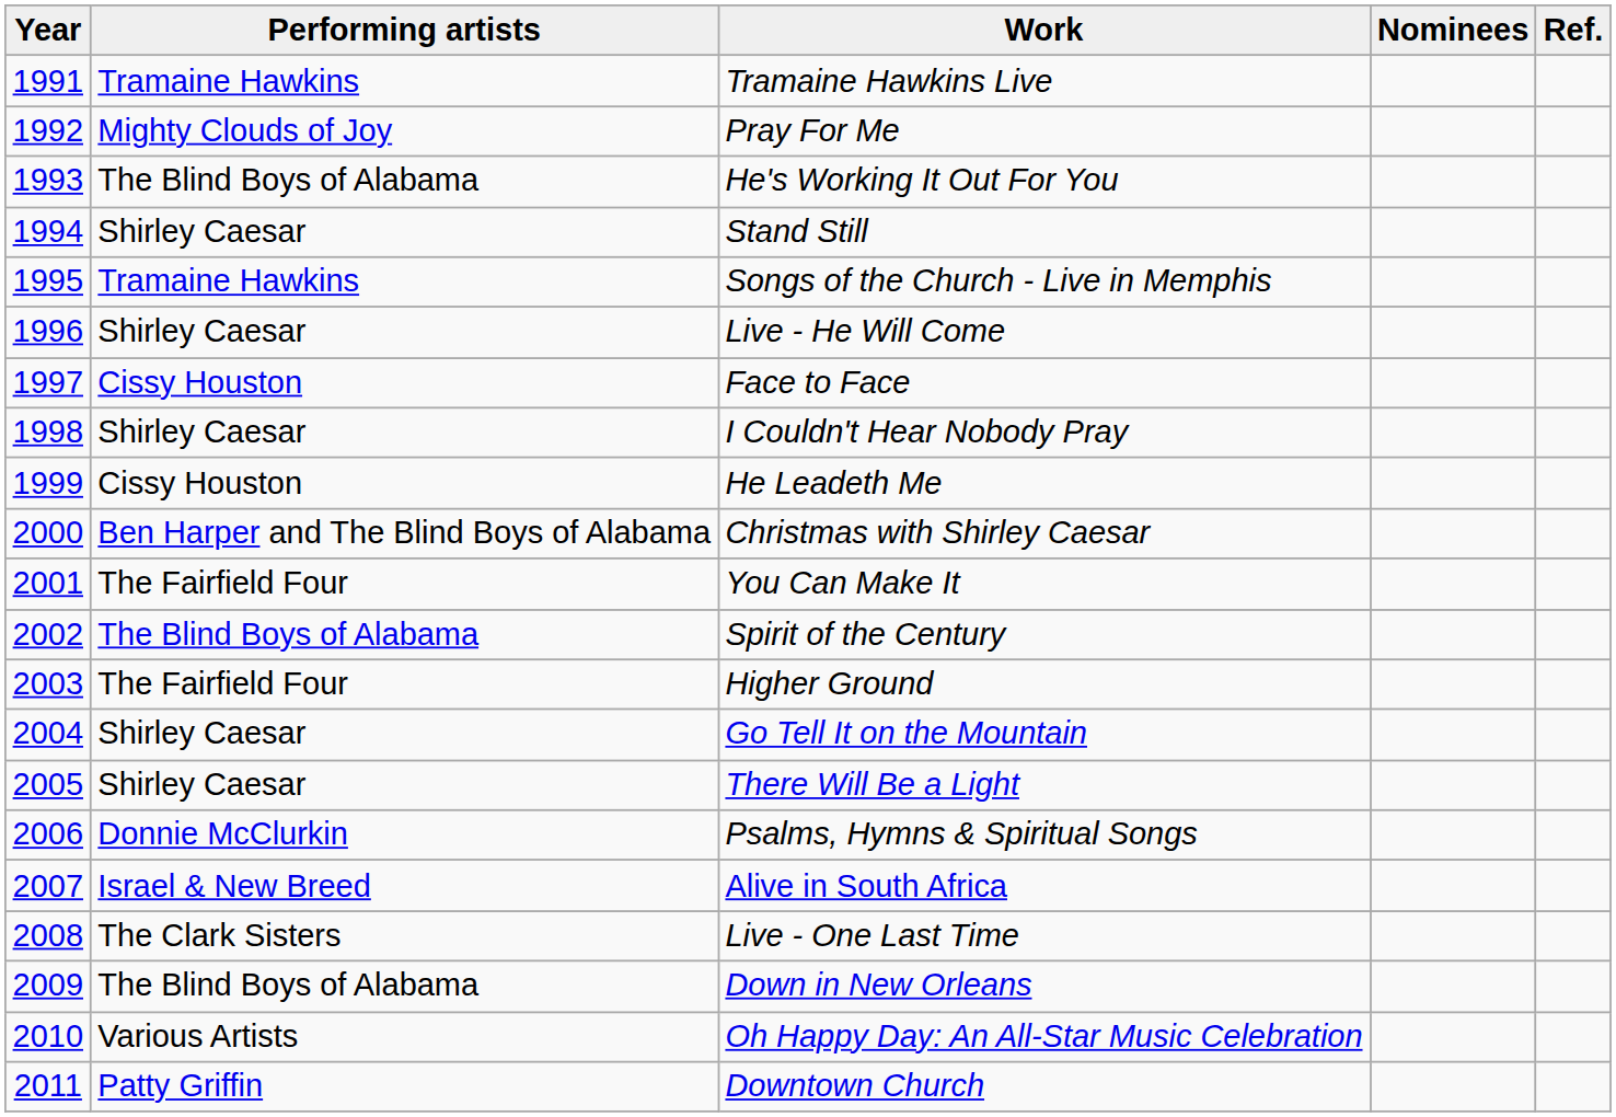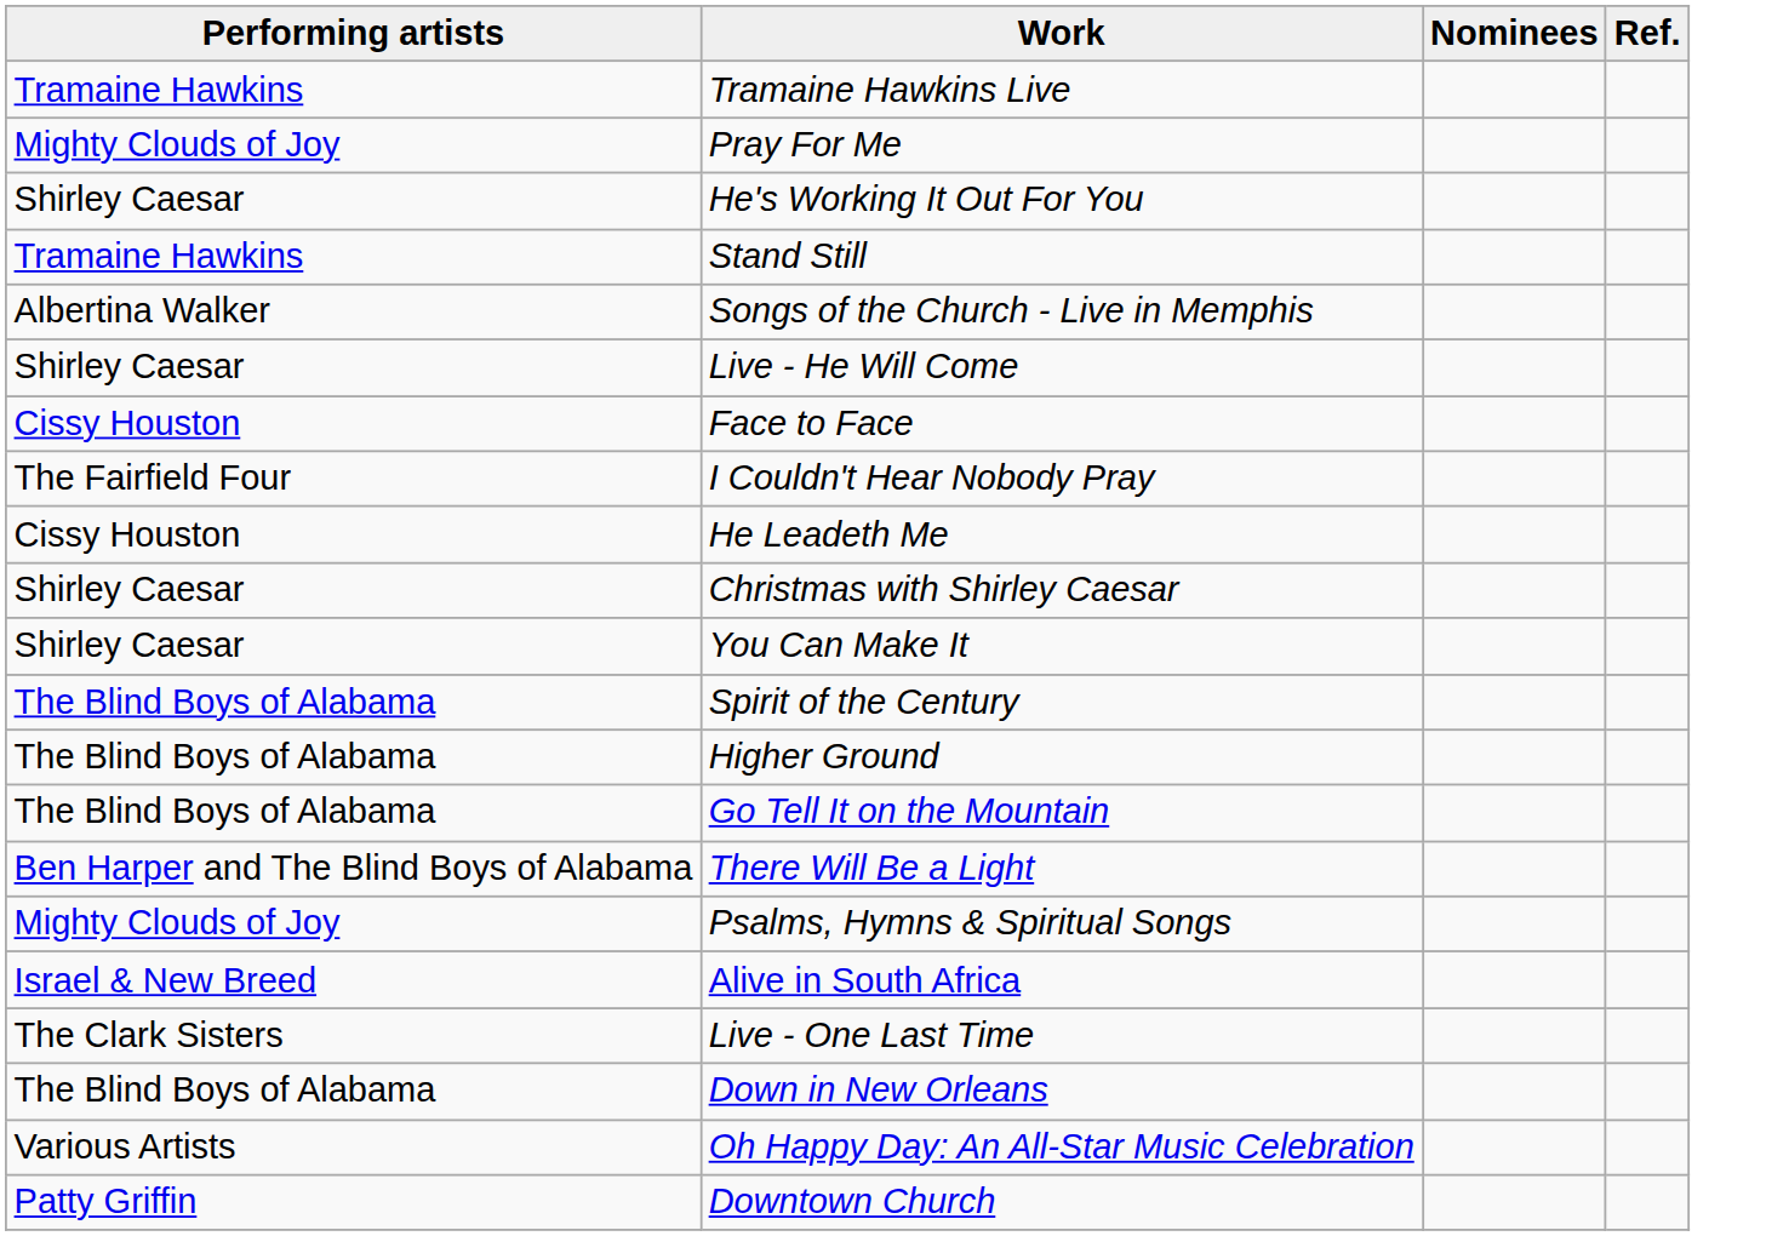- column: Year | 1991 | 1992 | 1993 | 1994 | 1995 | 1996 | 1997 | 1998 | 1999 | 2000 | 2001 | 2002 | 2003 | 2004 | 2005 | 2006 | 2007 | 2008 | 2009 | 2010 | 2011
He's Working It Out For You | Performing artists: The Blind Boys of Alabama -> Shirley Caesar
Stand Still | Performing artists: Shirley Caesar -> Tramaine Hawkins
Songs of the Church - Live in Memphis | Performing artists: Tramaine Hawkins -> Albertina Walker
I Couldn't Hear Nobody Pray | Performing artists: Shirley Caesar -> The Fairfield Four
Christmas with Shirley Caesar | Performing artists: Ben Harper and The Blind Boys of Alabama -> Shirley Caesar
You Can Make It | Performing artists: The Fairfield Four -> Shirley Caesar
Higher Ground | Performing artists: The Fairfield Four -> The Blind Boys of Alabama
Go Tell It on the Mountain | Performing artists: Shirley Caesar -> The Blind Boys of Alabama
There Will Be a Light | Performing artists: Shirley Caesar -> Ben Harper and The Blind Boys of Alabama
Psalms, Hymns & Spiritual Songs | Performing artists: Donnie McClurkin -> Mighty Clouds of Joy
